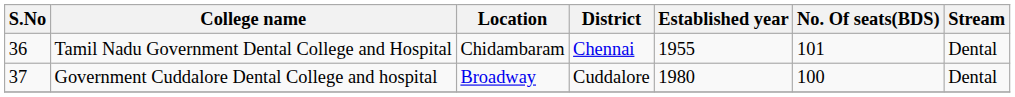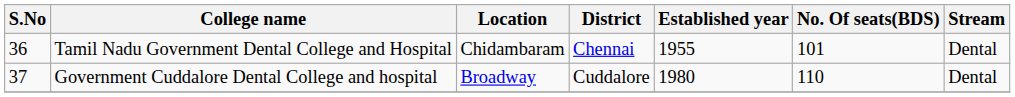Government Cuddalore Dental College and hospital | No. Of seats(BDS): 100 -> 110
